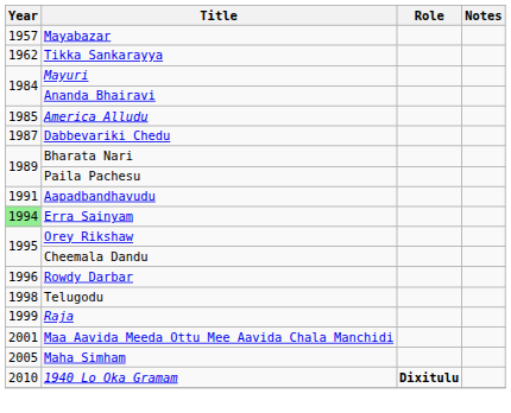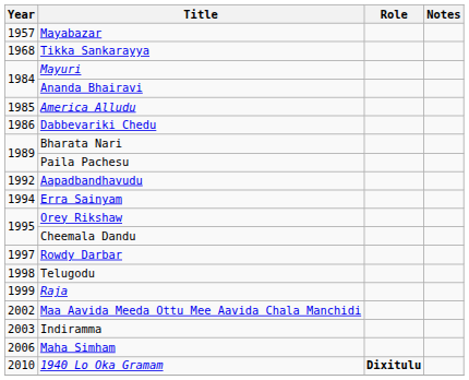Tikka Sankarayya | Year: 1962 -> 1968
Dabbevariki Chedu | Year: 1987 -> 1986
Aapadbandhavudu | Year: 1991 -> 1992
Erra Sainyam | Year: lightgreen background -> no background
Rowdy Darbar | Year: 1996 -> 1997
Maa Aavida Meeda Ottu Mee Aavida Chala Manchidi | Year: 2001 -> 2002
+ row: 2003 | Indiramma
Maha Simham | Year: 2005 -> 2006
